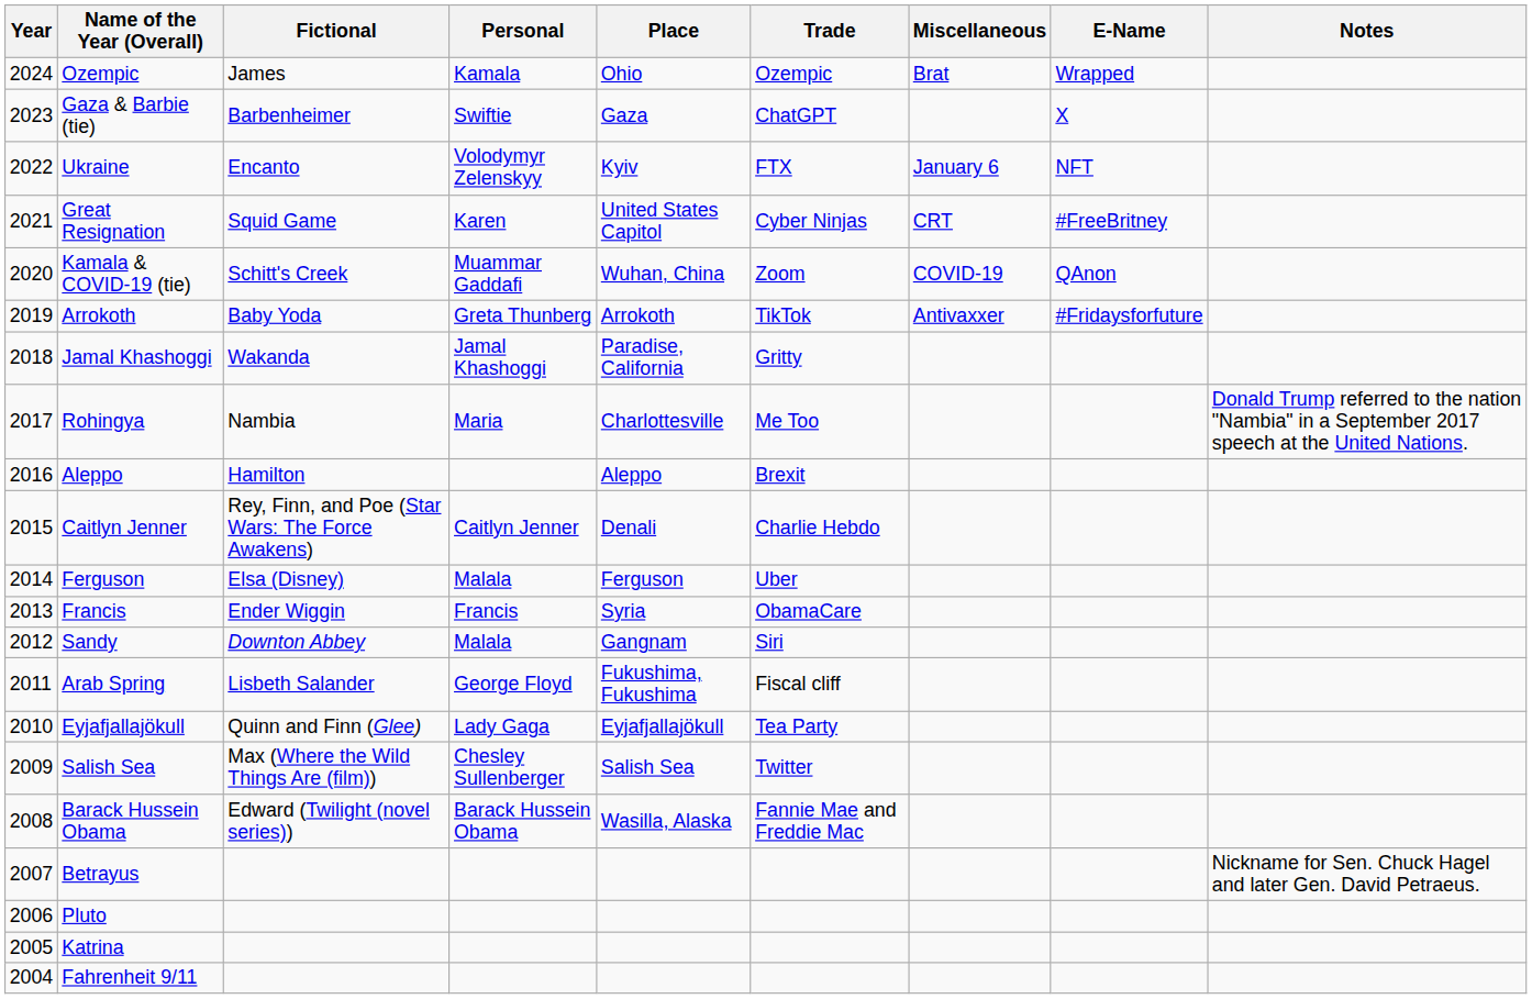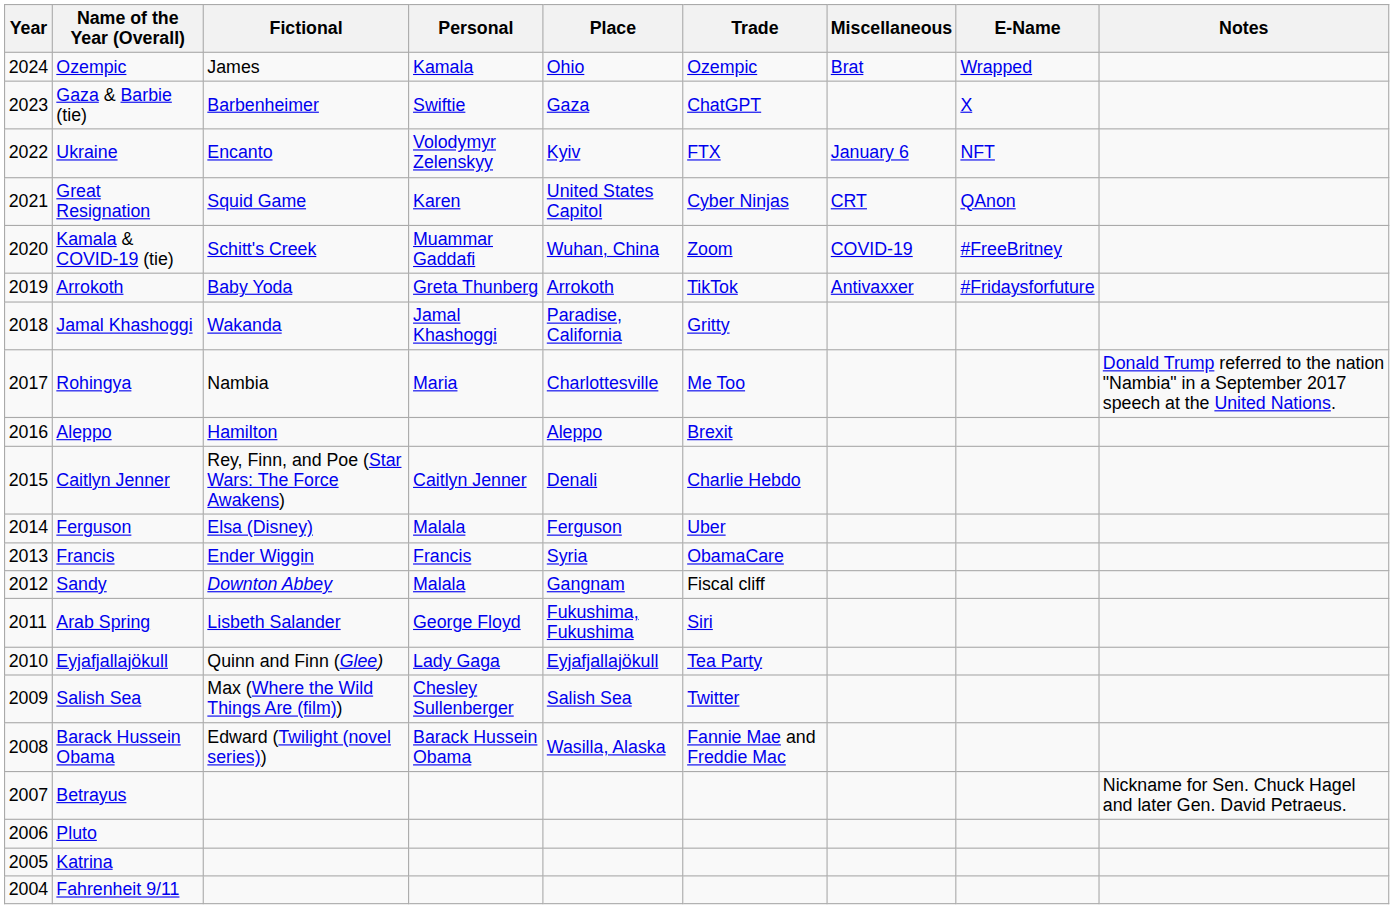Great Resignation | E-Name: #FreeBritney -> QAnon
Kamala & COVID-19 (tie) | E-Name: QAnon -> #FreeBritney
Sandy | Trade: Siri -> Fiscal cliff
Arab Spring | Trade: Fiscal cliff -> Siri
